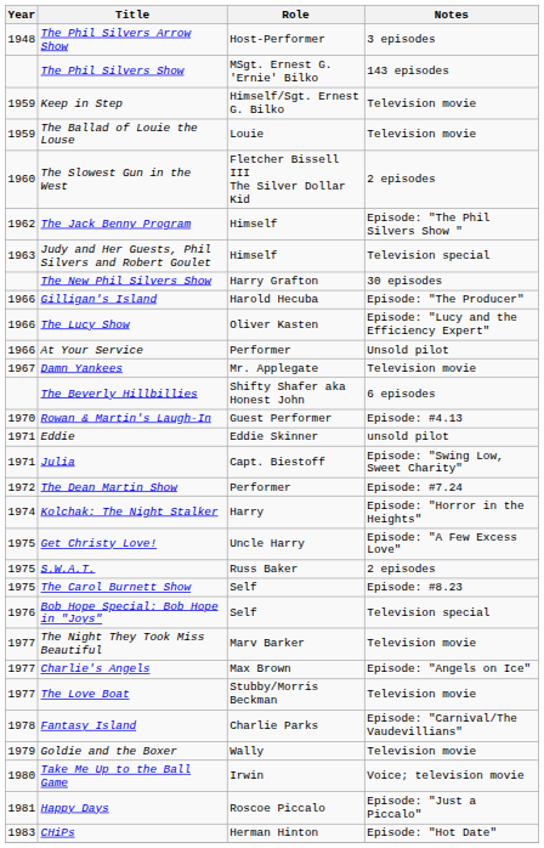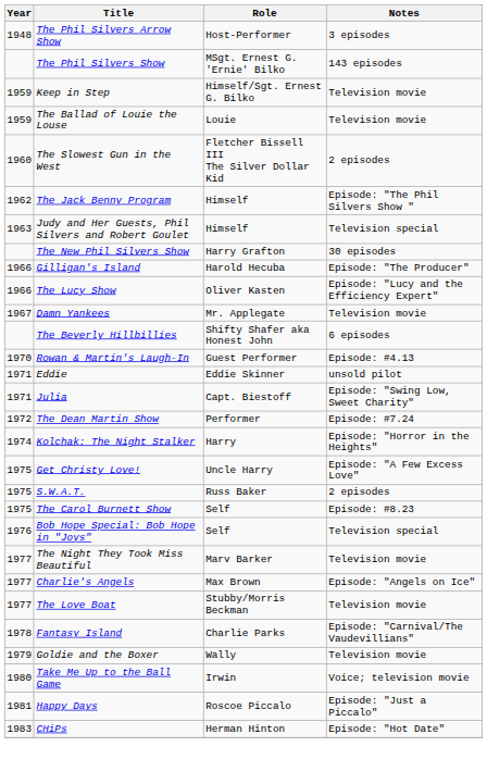- row: 1966 | At Your Service | Performer | Unsold pilot
